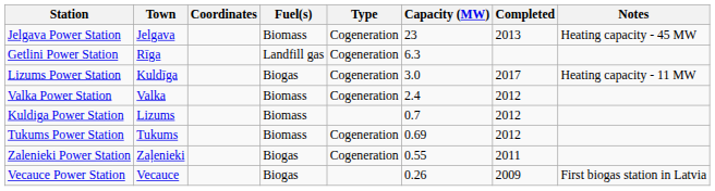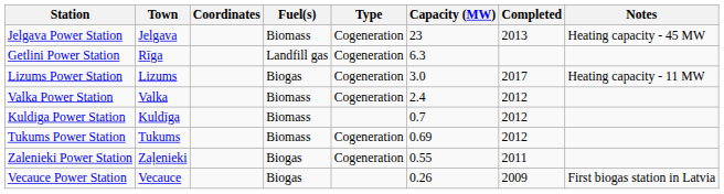Lizums Power Station | Town: Kuldīga -> Lizums
Kuldiga Power Station | Town: Lizums -> Kuldīga
